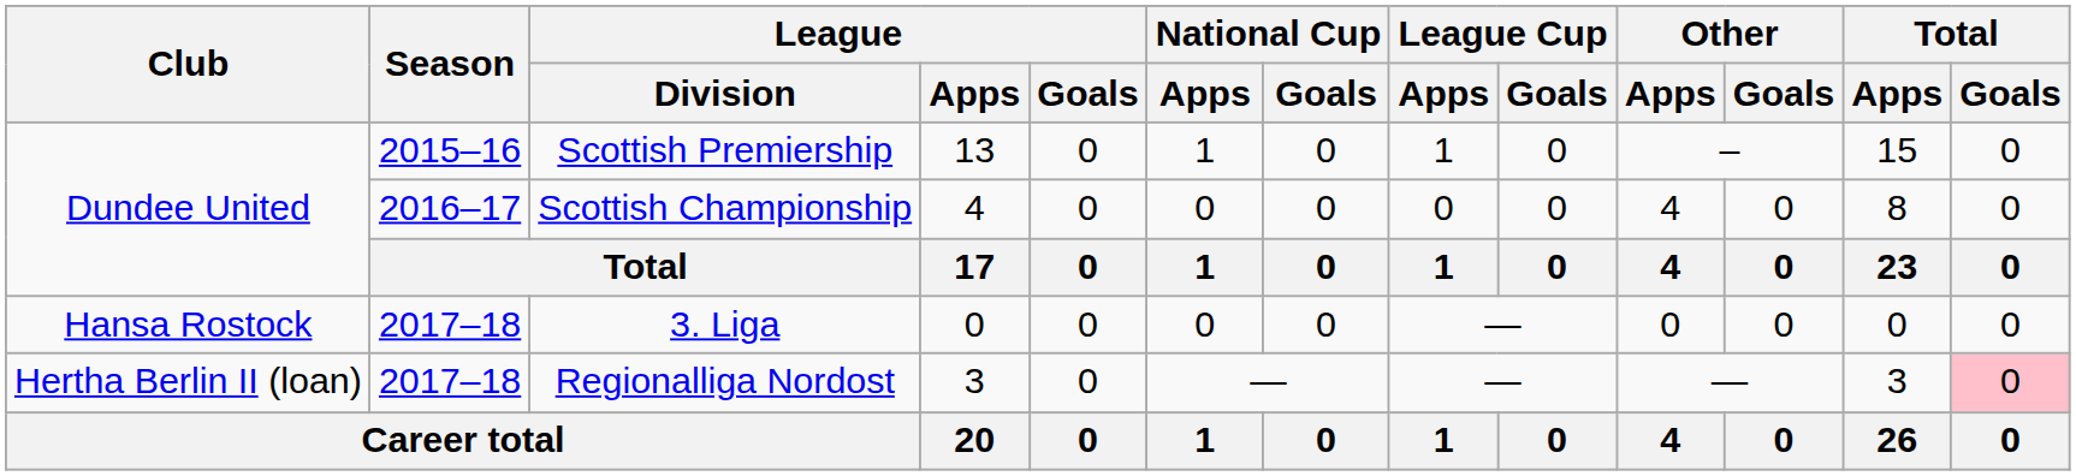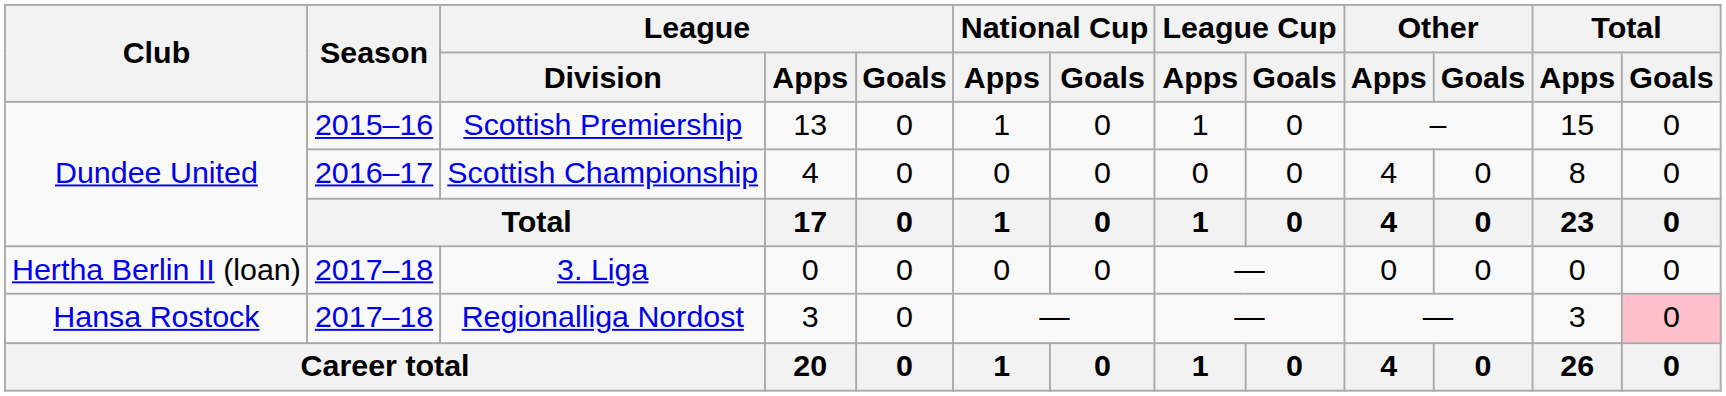3. Liga | Club: Hansa Rostock -> Hertha Berlin II (loan)
Regionalliga Nordost | Club: Hertha Berlin II (loan) -> Hansa Rostock
